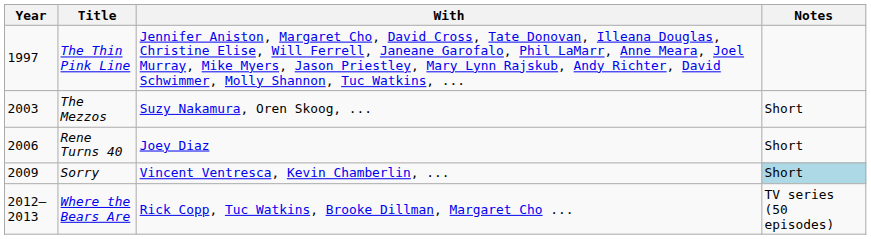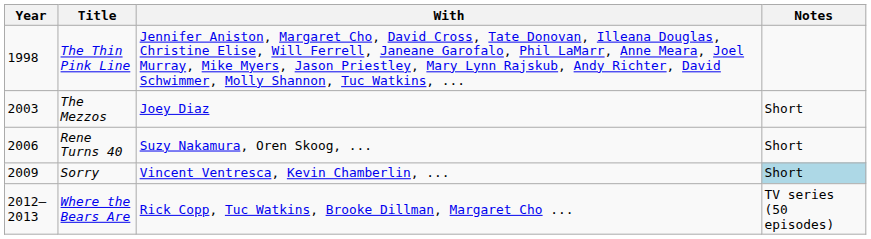The Thin Pink Line | Year: 1997 -> 1998
The Mezzos | With: Suzy Nakamura, Oren Skoog, ... -> Joey Diaz
Rene Turns 40 | With: Joey Diaz -> Suzy Nakamura, Oren Skoog, ...
